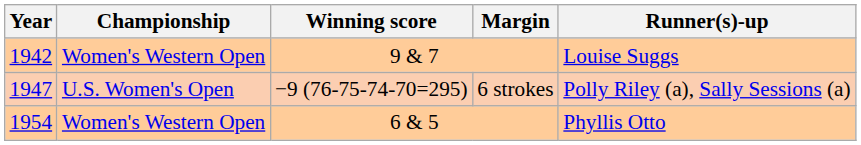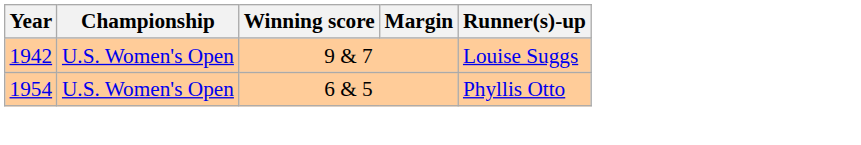1942 | Championship: Women's Western Open -> U.S. Women's Open
- row: 1947 | U.S. Women's Open | −9 (76-75-74-70=295) | 6 strokes | Polly Riley (a), Sally Sessions (a)
1954 | Championship: Women's Western Open -> U.S. Women's Open
